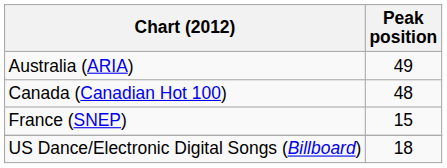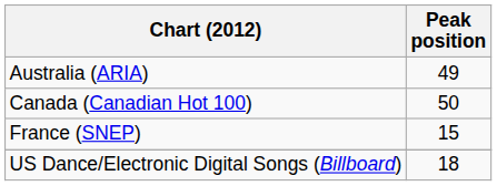Canada (Canadian Hot 100) | Peak position: 48 -> 50
